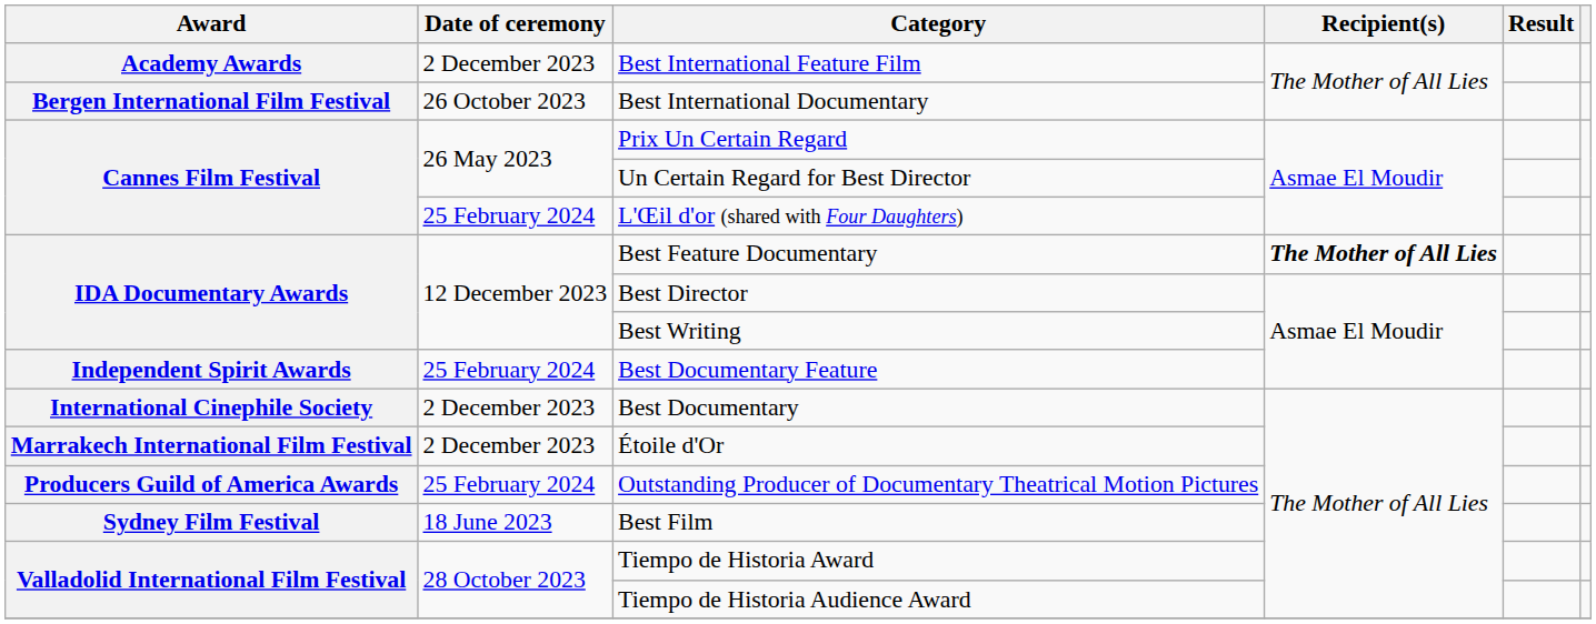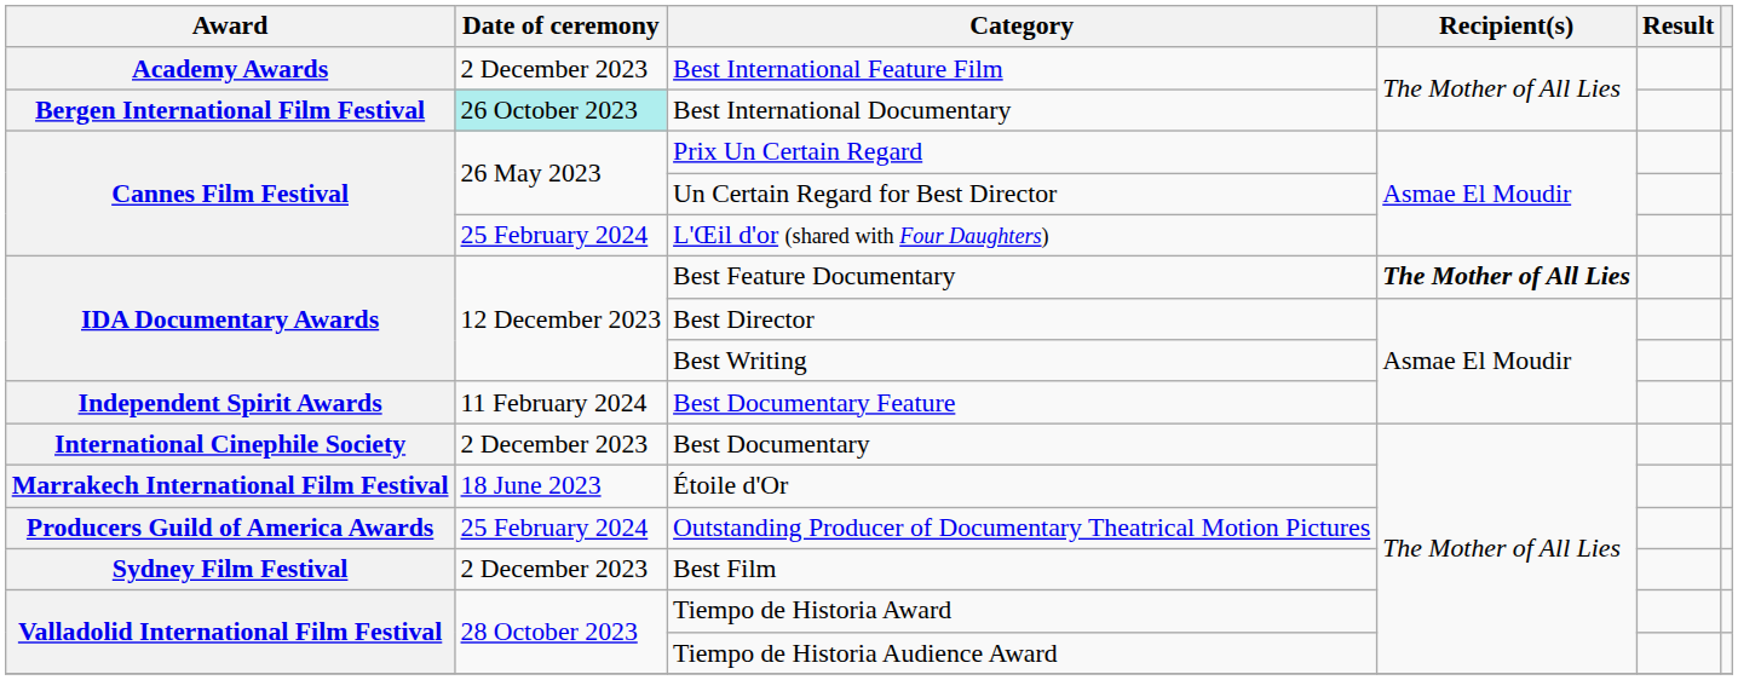Best International Documentary | Date of ceremony: no background -> paleturquoise background
Best Documentary Feature | Date of ceremony: 25 February 2024 -> 11 February 2024
Étoile d'Or | Date of ceremony: 2 December 2023 -> 18 June 2023
Best Film | Date of ceremony: 18 June 2023 -> 2 December 2023
